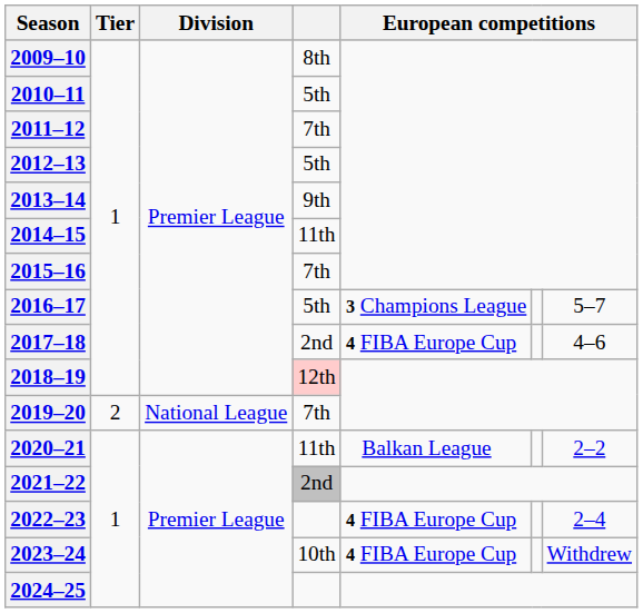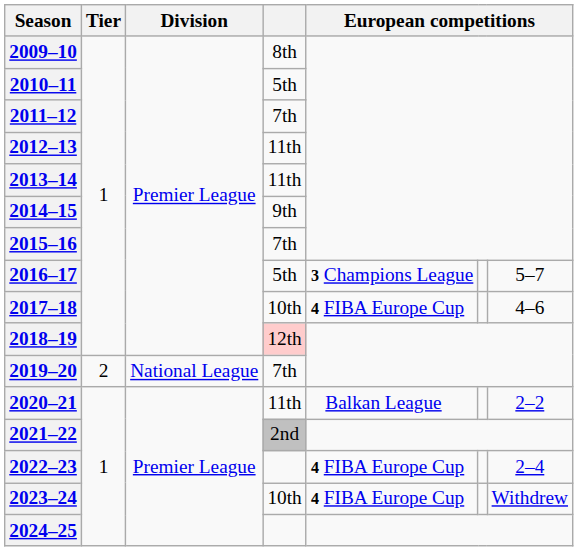2012–13 | column 4: 5th -> 11th
2013–14 | column 4: 9th -> 11th
2014–15 | column 4: 11th -> 9th
2017–18 | column 4: 2nd -> 10th
